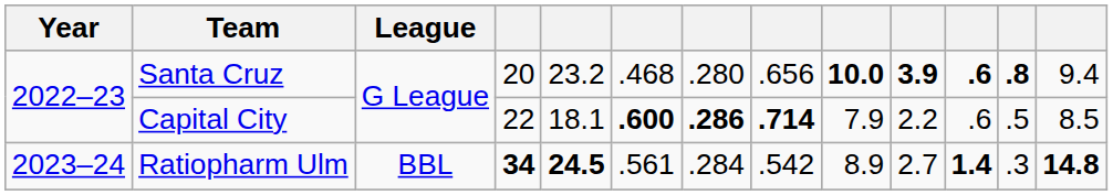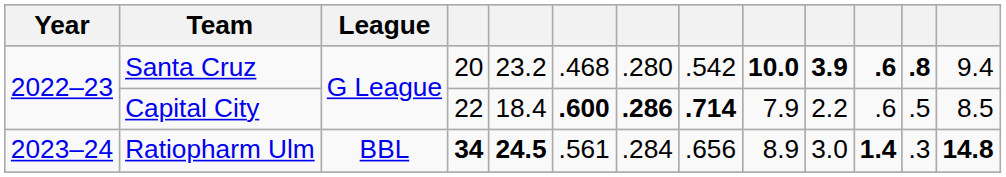Santa Cruz | column 8: .656 -> .542
Capital City | column 5: 18.1 -> 18.4
Ratiopharm Ulm | column 8: .542 -> .656
Ratiopharm Ulm | column 10: 2.7 -> 3.0
